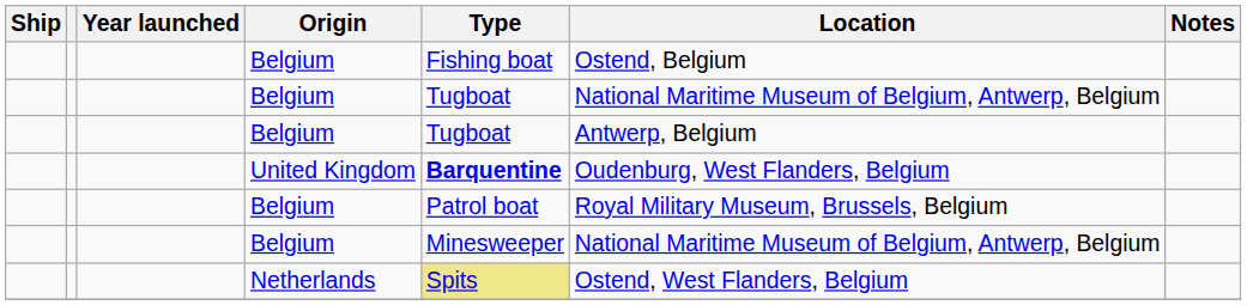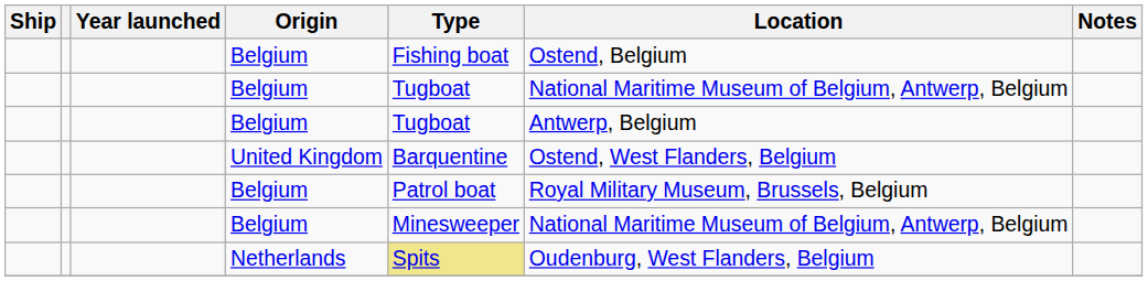United Kingdom | Type: bold -> normal
United Kingdom | Location: Oudenburg, West Flanders, Belgium -> Ostend, West Flanders, Belgium
Netherlands | Location: Ostend, West Flanders, Belgium -> Oudenburg, West Flanders, Belgium
